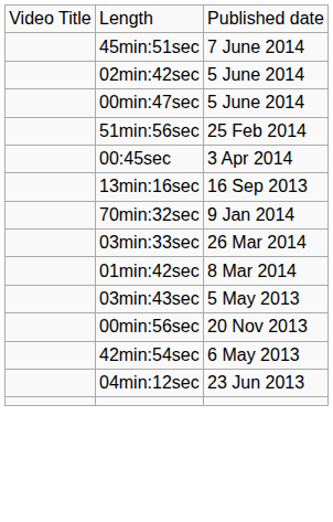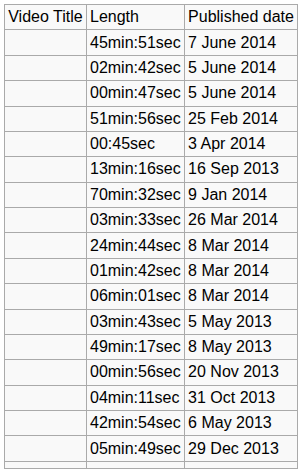+ row: 24min:44sec | 8 Mar 2014
+ row: 06min:01sec | 8 Mar 2014
+ row: 49min:17sec | 8 May 2013
+ row: 04min:11sec | 31 Oct 2013
+ row: 05min:49sec | 29 Dec 2013
- row: 04min:12sec | 23 Jun 2013
